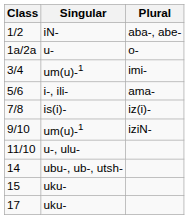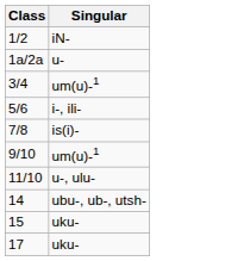- column: Plural | aba-, abe- | o- | imi- | ama- | iz(i)- | iziN-
